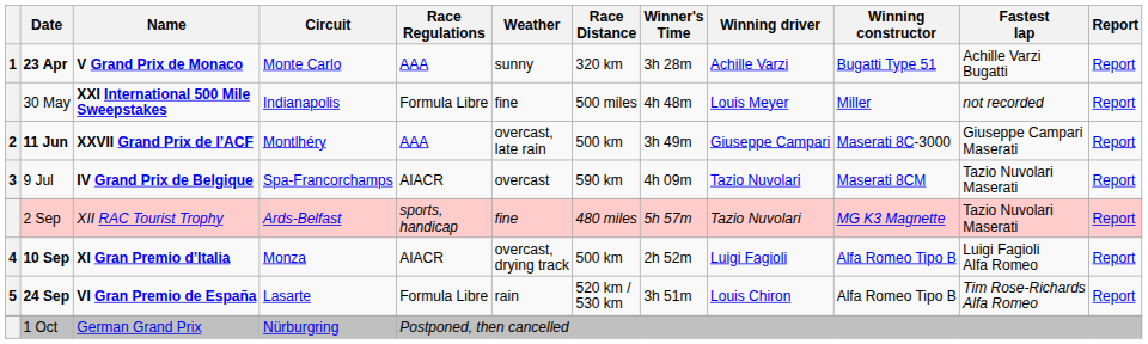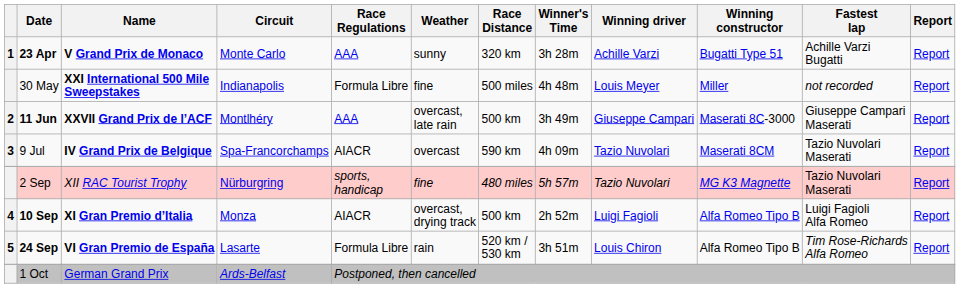2 Sep | Circuit: Ards-Belfast -> Nürburgring
1 Oct | Circuit: Nürburgring -> Ards-Belfast
